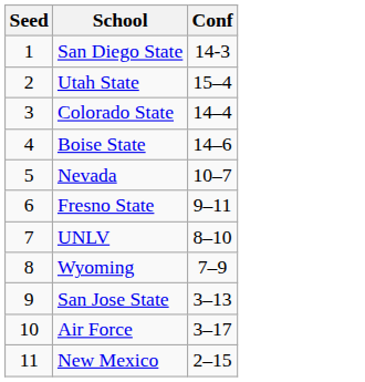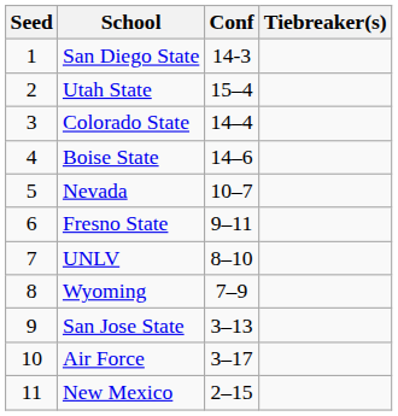+ column: Tiebreaker(s)
